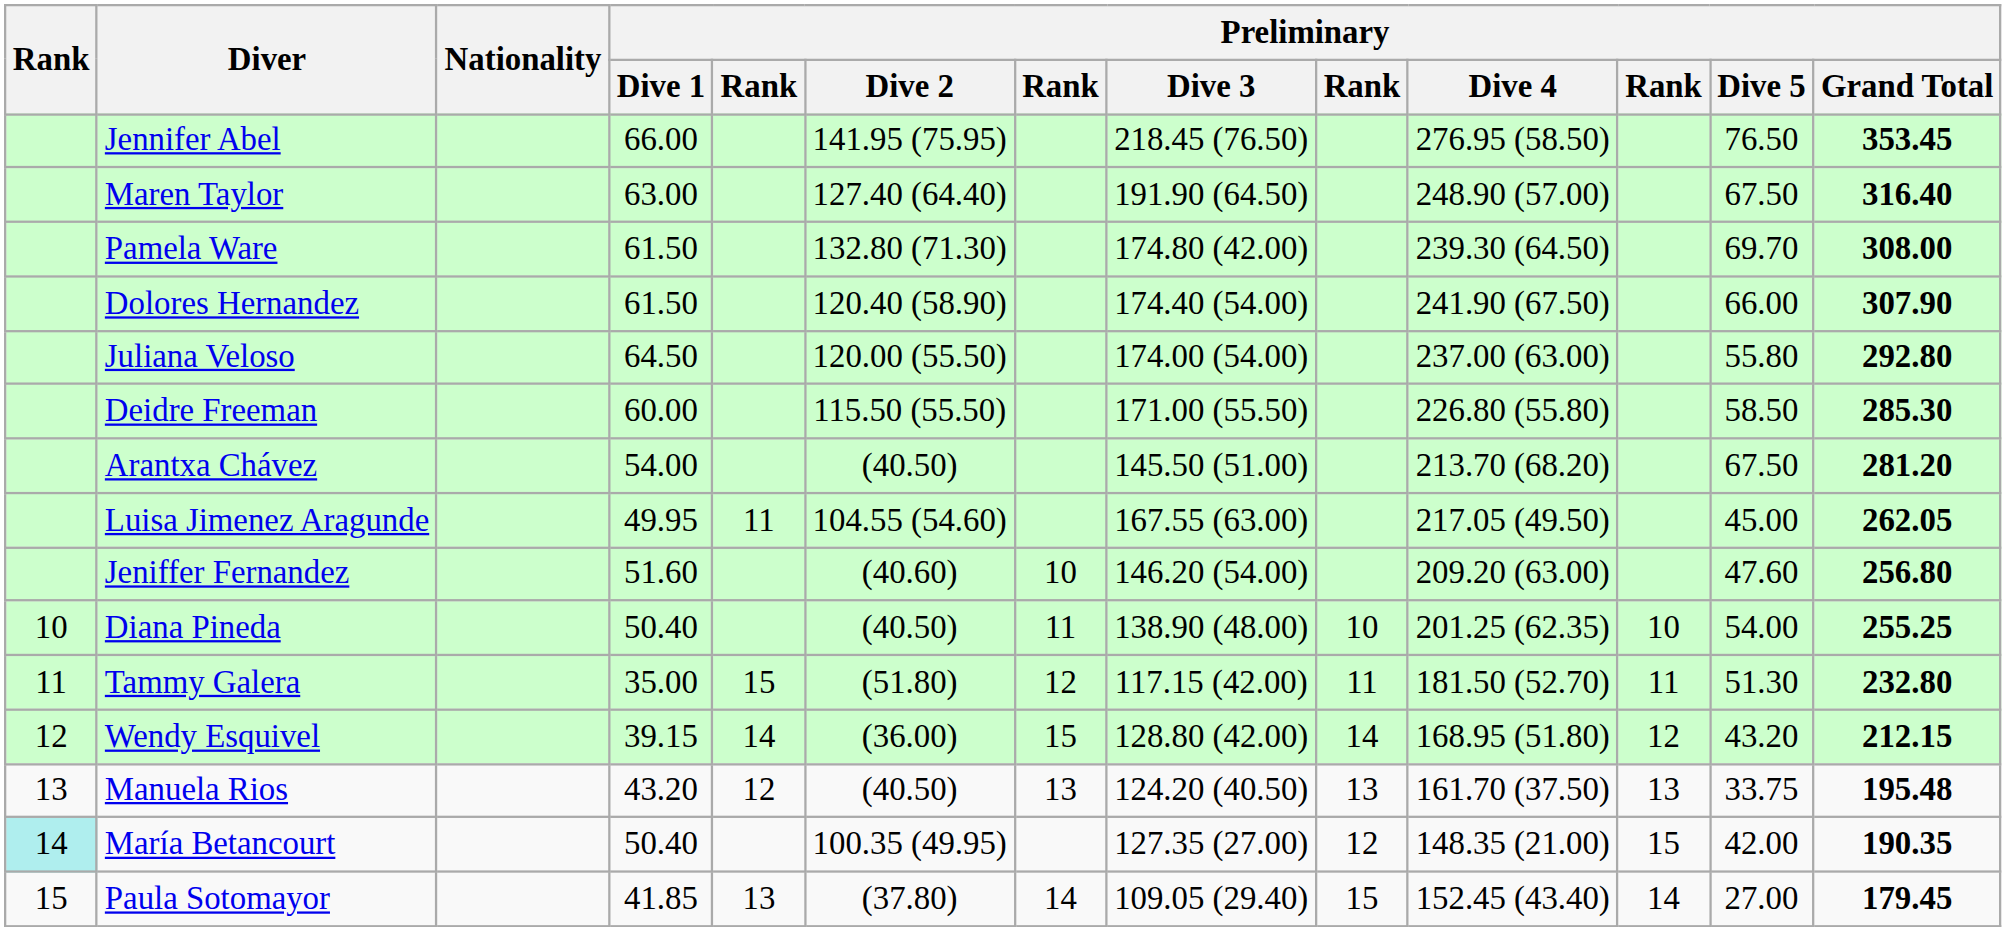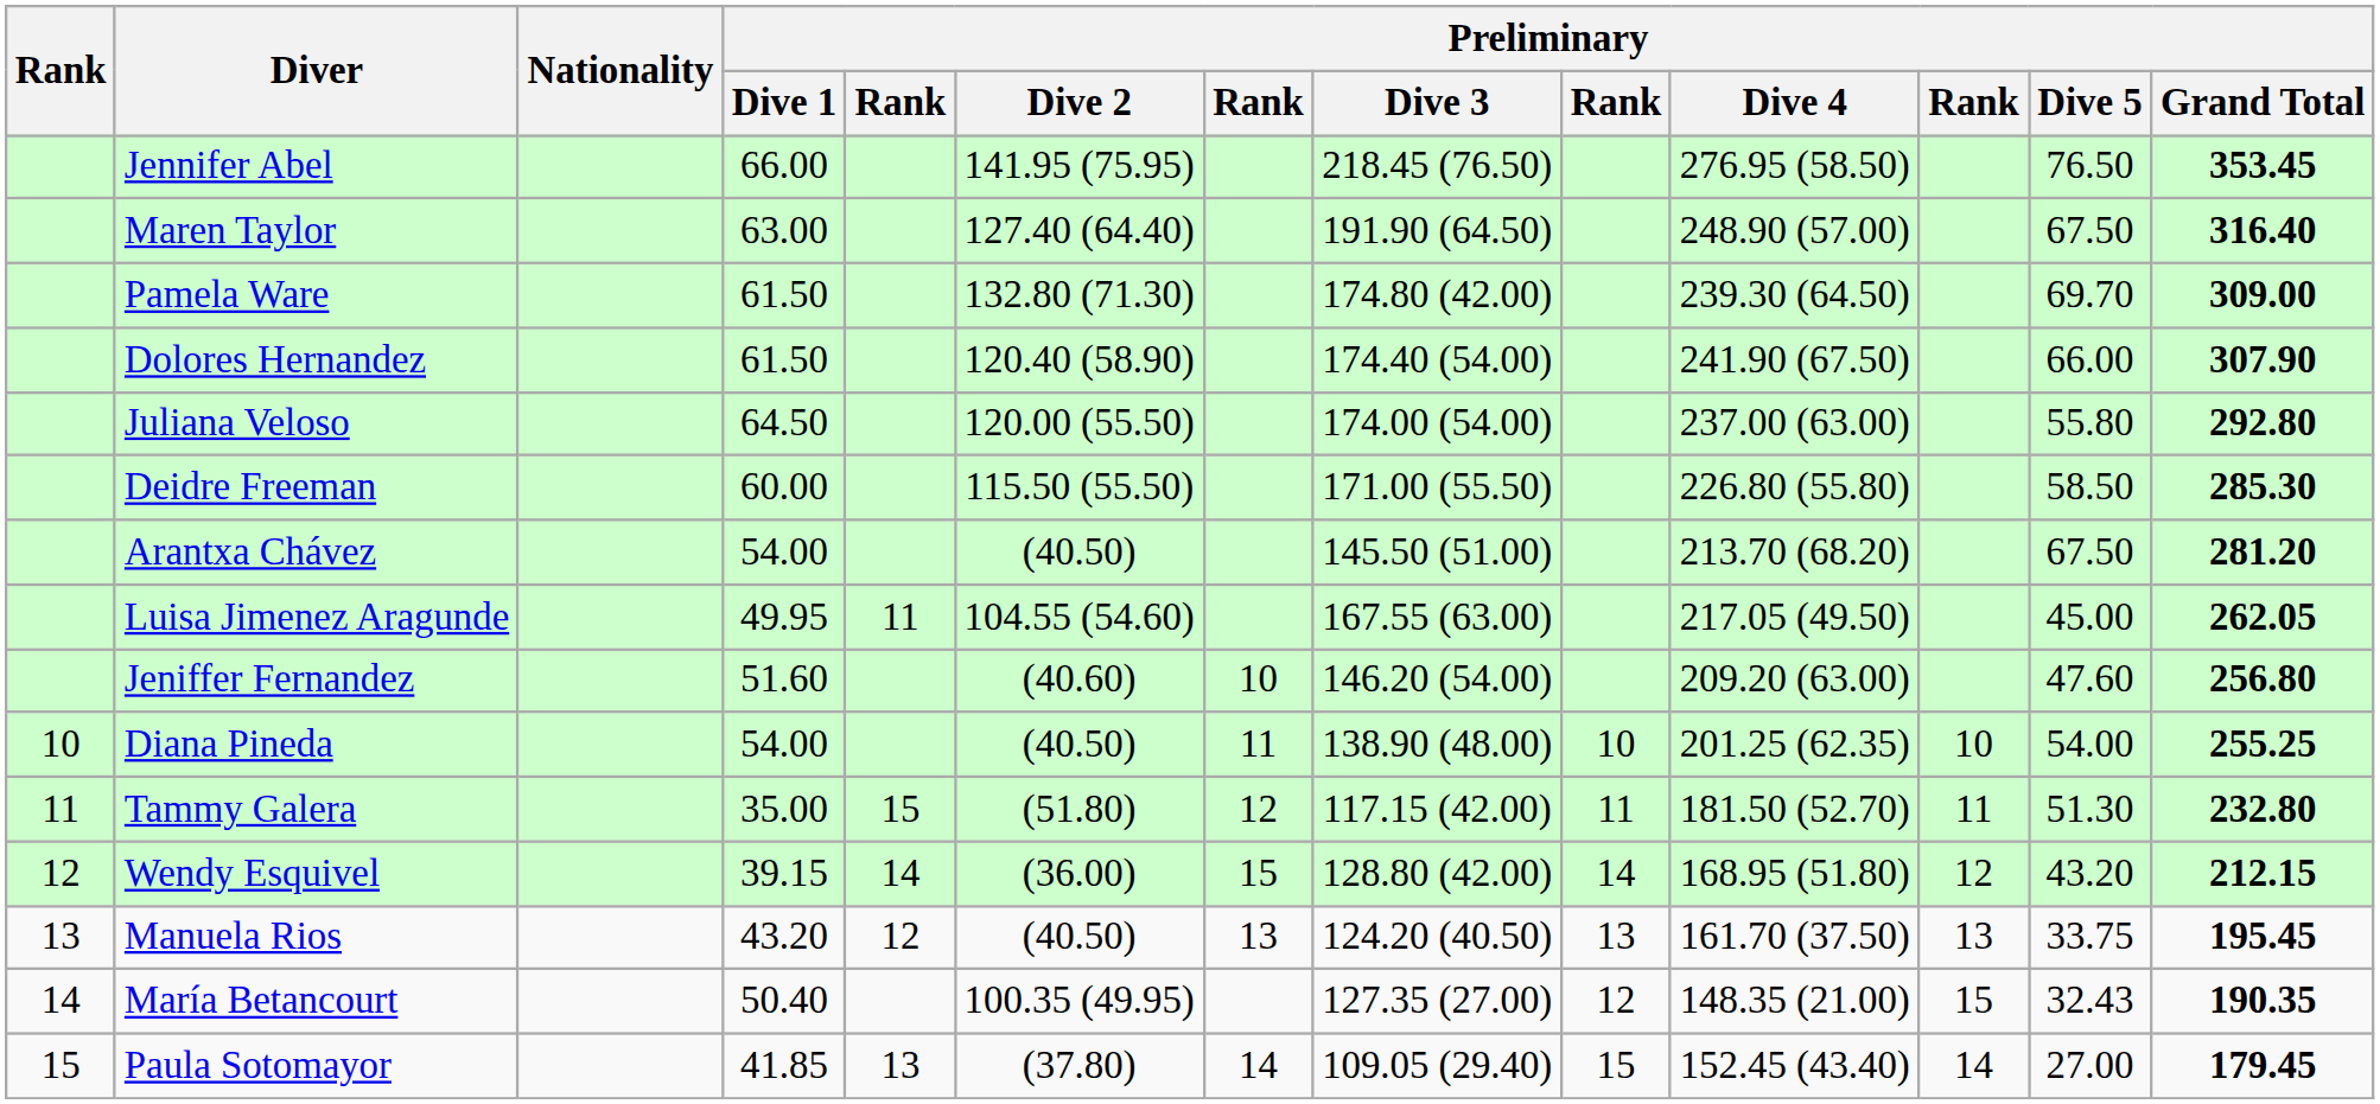Pamela Ware | Preliminary / Grand Total: 308.00 -> 309.00
Diana Pineda | Preliminary / Dive 1: 50.40 -> 54.00
Manuela Rios | Preliminary / Grand Total: 195.48 -> 195.45
María Betancourt | Rank: paleturquoise background -> no background
María Betancourt | Preliminary / Dive 5: 42.00 -> 32.43
